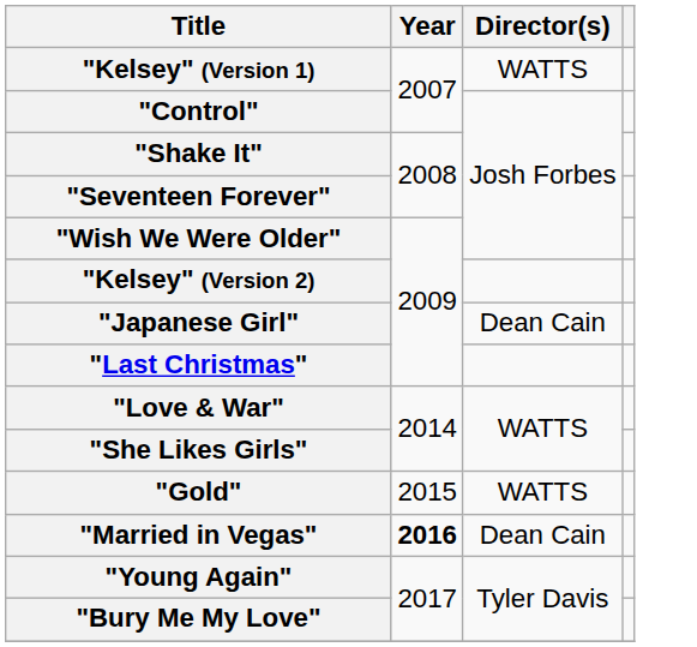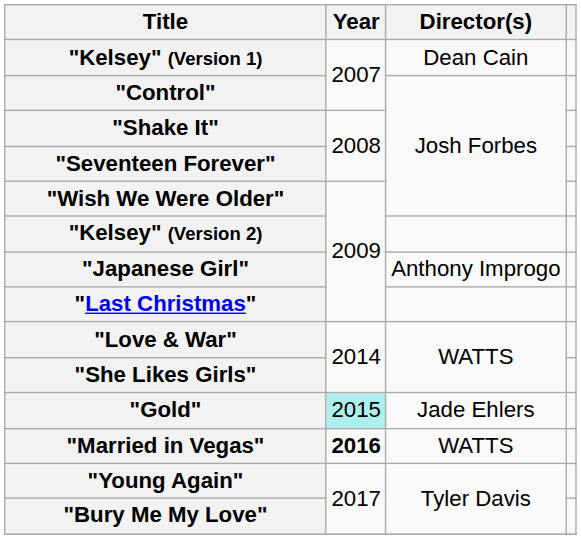"Kelsey" (Version 1) | Director(s): WATTS -> Dean Cain
"Japanese Girl" | Director(s): Dean Cain -> Anthony Improgo
"Gold" | Year: no background -> paleturquoise background
"Gold" | Director(s): WATTS -> Jade Ehlers
"Married in Vegas" | Director(s): Dean Cain -> WATTS
